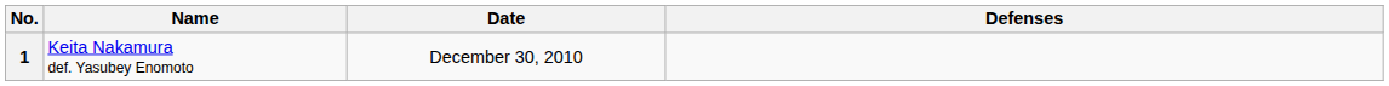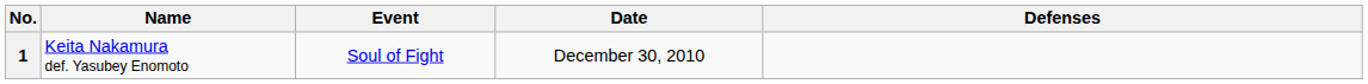+ column: Event | Soul of Fight
